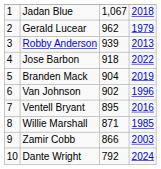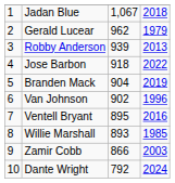Willie Marshall | column 3: 871 -> 893
